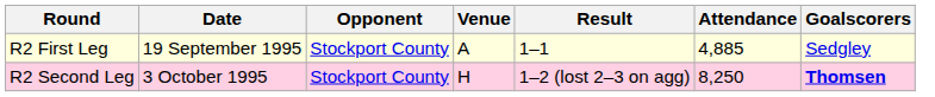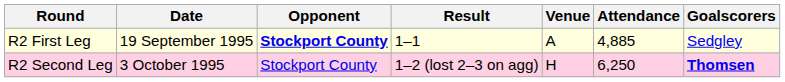columns swapped: Venue <-> Result
R2 First Leg | Opponent: normal -> bold
R2 Second Leg | Attendance: 8,250 -> 6,250
